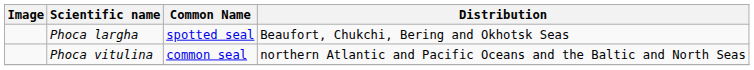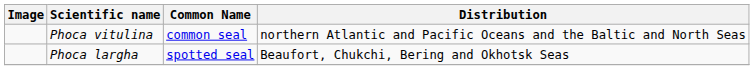rows swapped: Phoca largha <-> Phoca vitulina
